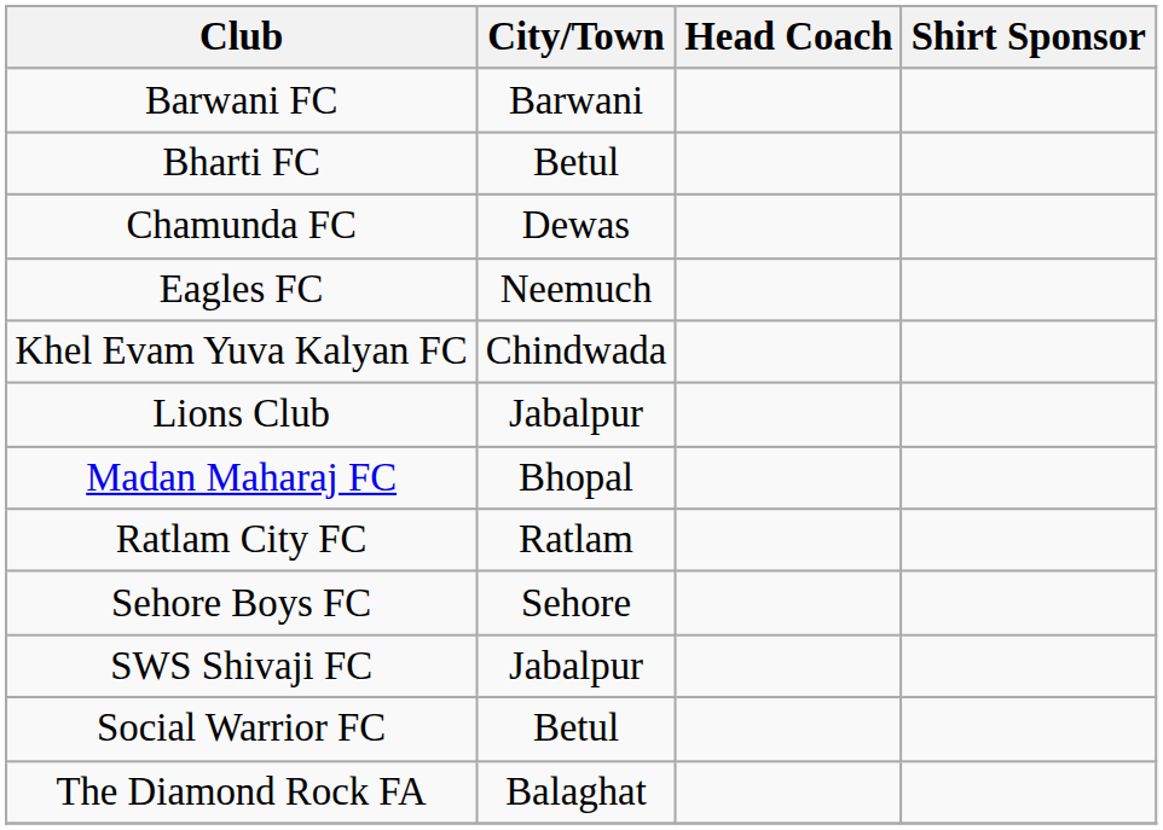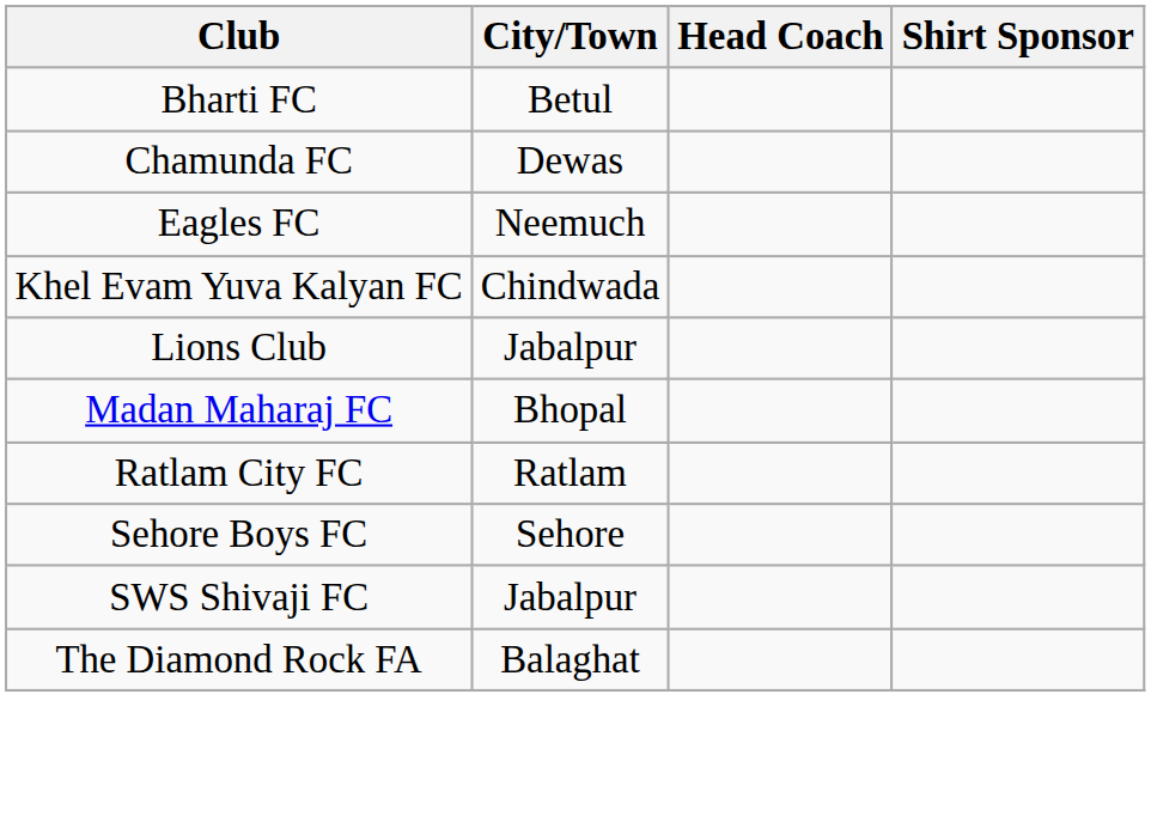- row: Barwani FC | Barwani
- row: Social Warrior FC | Betul
